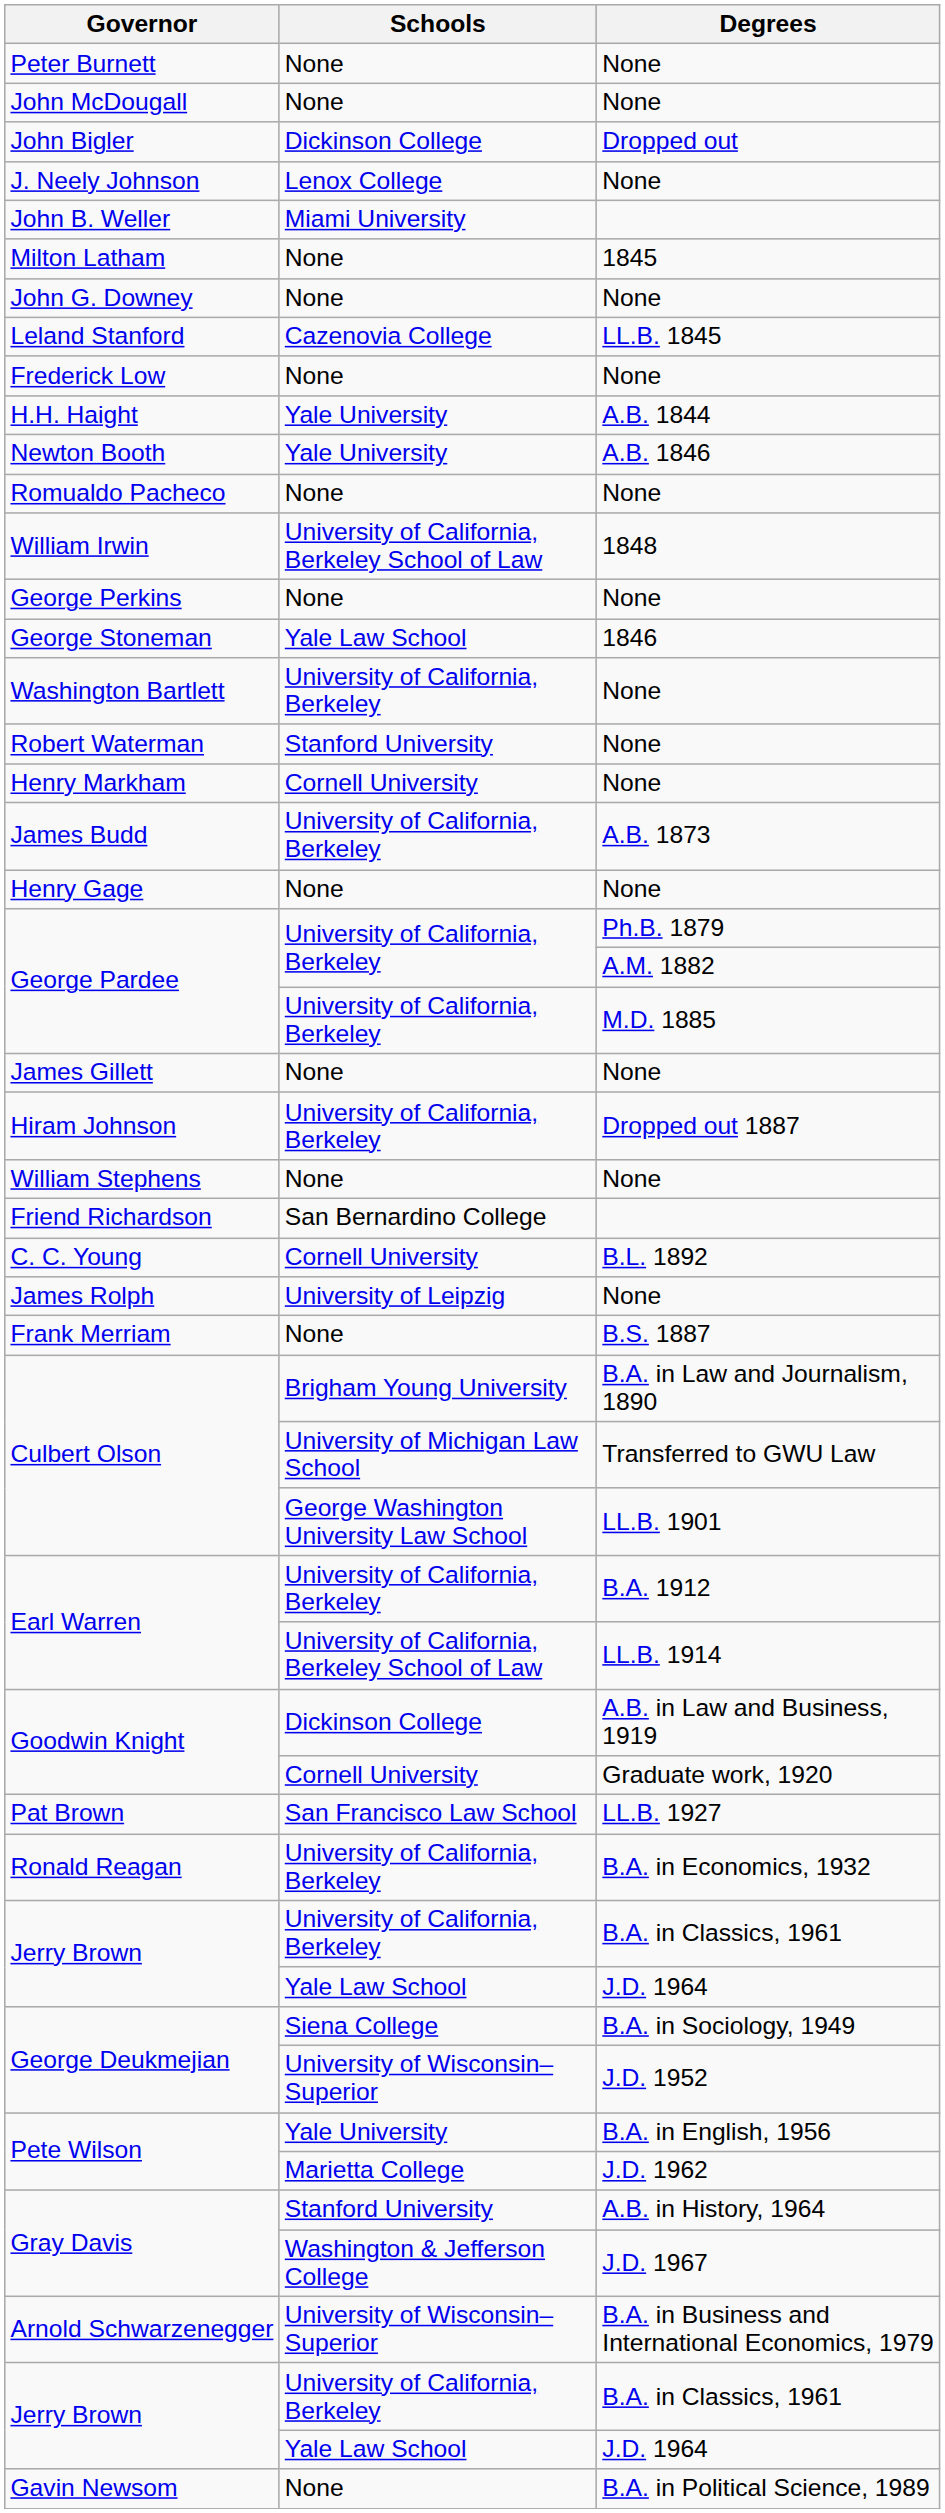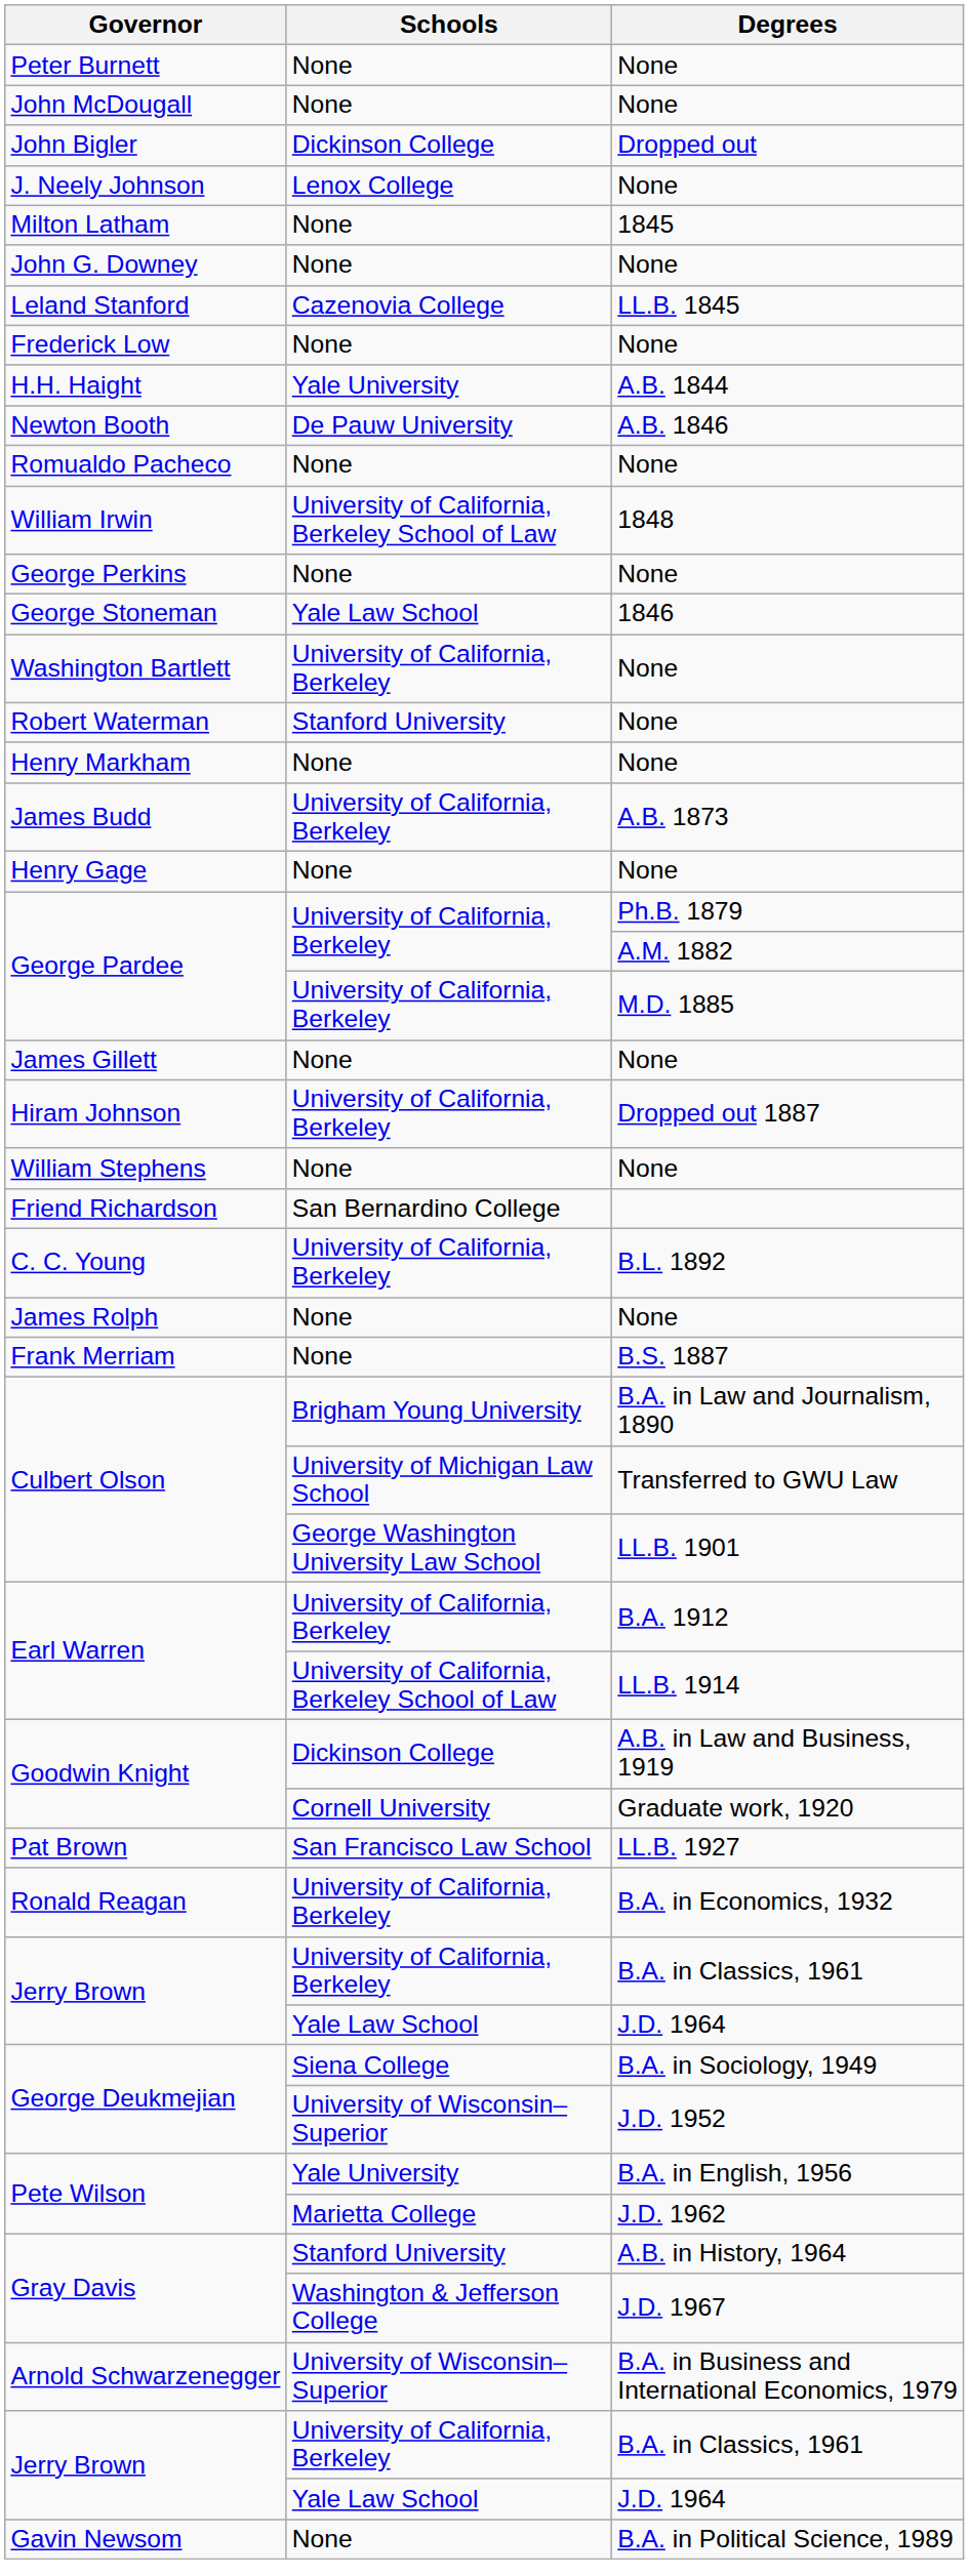- row: John B. Weller | Miami University
Newton Booth | Schools: Yale University -> De Pauw University
Henry Markham | Schools: Cornell University -> None
C. C. Young | Schools: Cornell University -> University of California, Berkeley
James Rolph | Schools: University of Leipzig -> None
